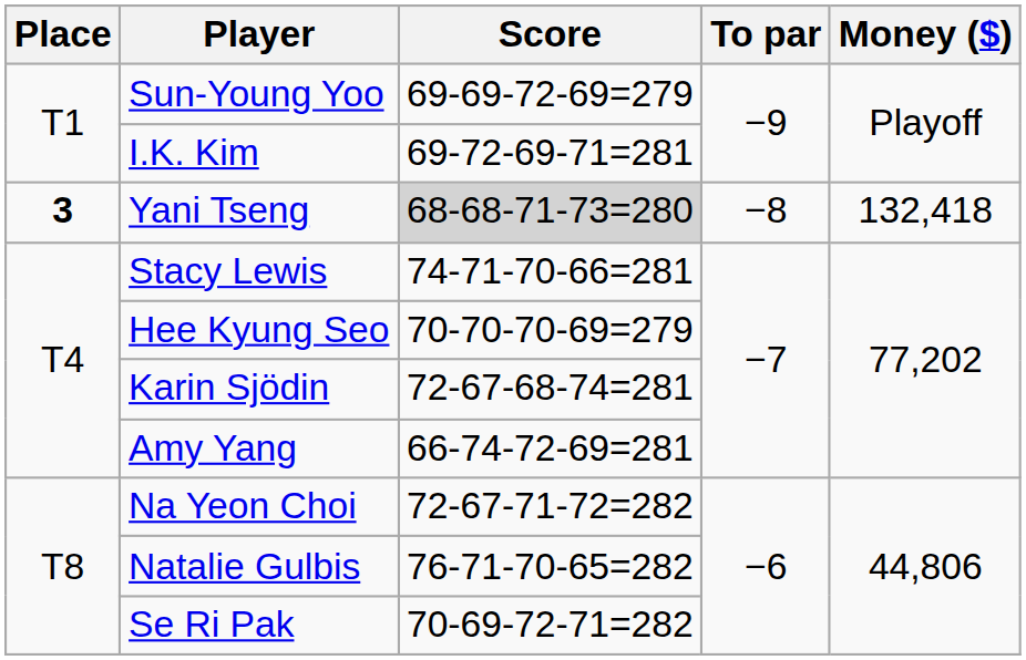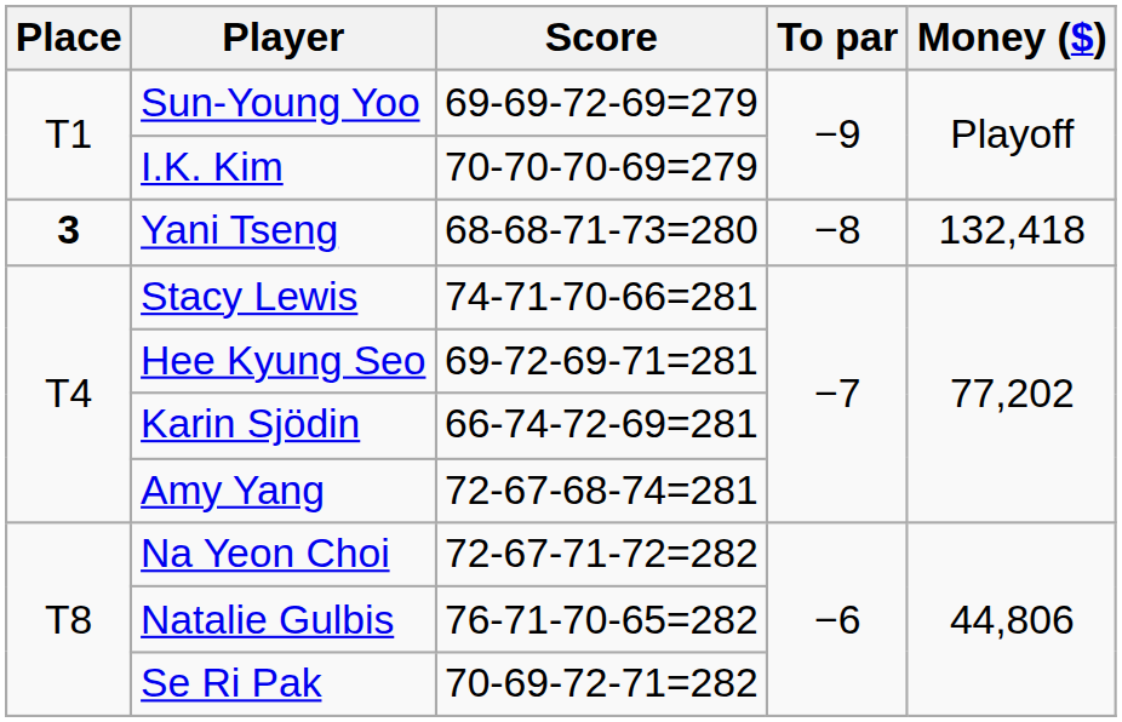I.K. Kim | Score: 69-72-69-71=281 -> 70-70-70-69=279
Yani Tseng | Score: lightgrey background -> no background
Hee Kyung Seo | Score: 70-70-70-69=279 -> 69-72-69-71=281
Karin Sjödin | Score: 72-67-68-74=281 -> 66-74-72-69=281
Amy Yang | Score: 66-74-72-69=281 -> 72-67-68-74=281
